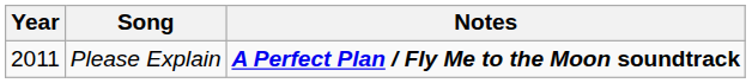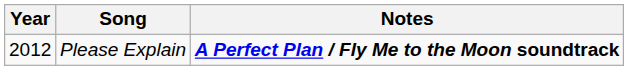Please Explain | Year: 2011 -> 2012
